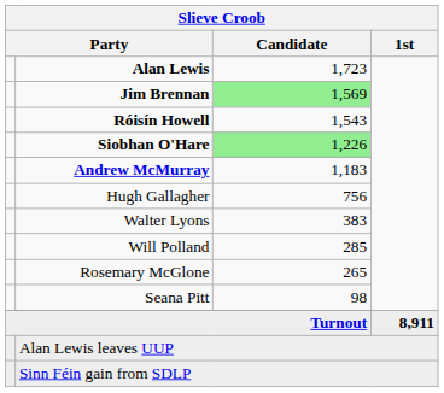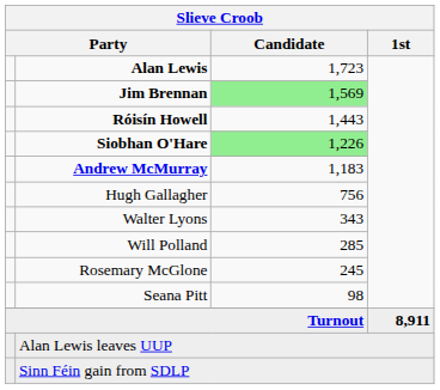Róisín Howell | Slieve Croob / Candidate: 1,543 -> 1,443
Walter Lyons | Slieve Croob / Candidate: 383 -> 343
Rosemary McGlone | Slieve Croob / Candidate: 265 -> 245
